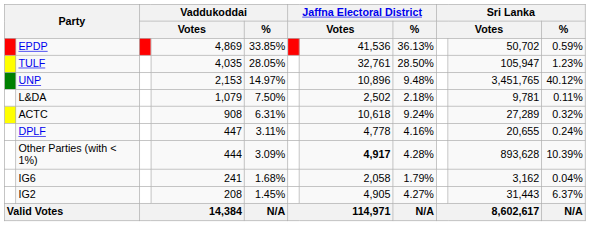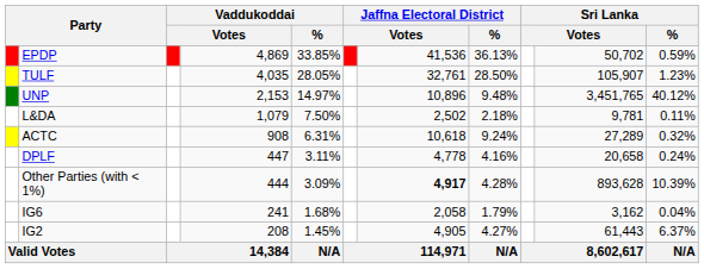TULF | column 10: 105,947 -> 105,907
DPLF | column 10: 20,655 -> 20,658
IG2 | column 10: 31,443 -> 61,443
